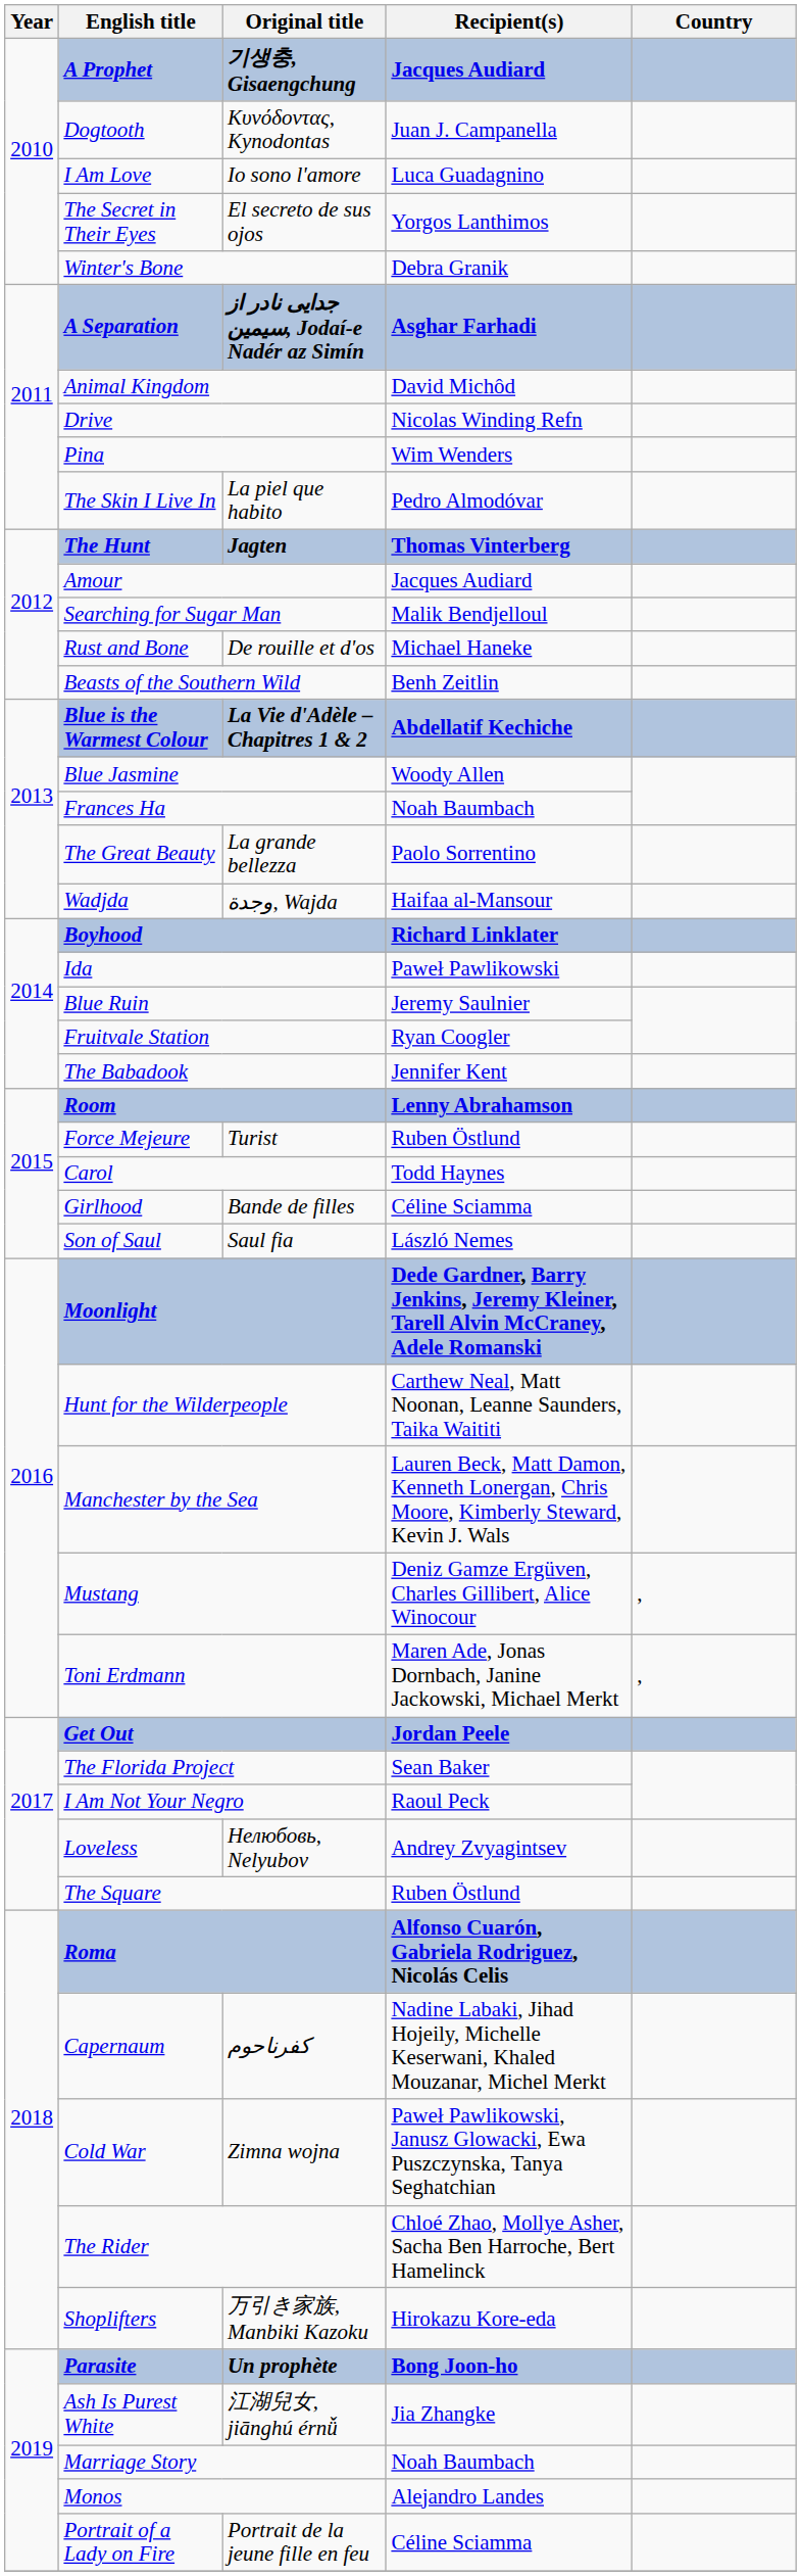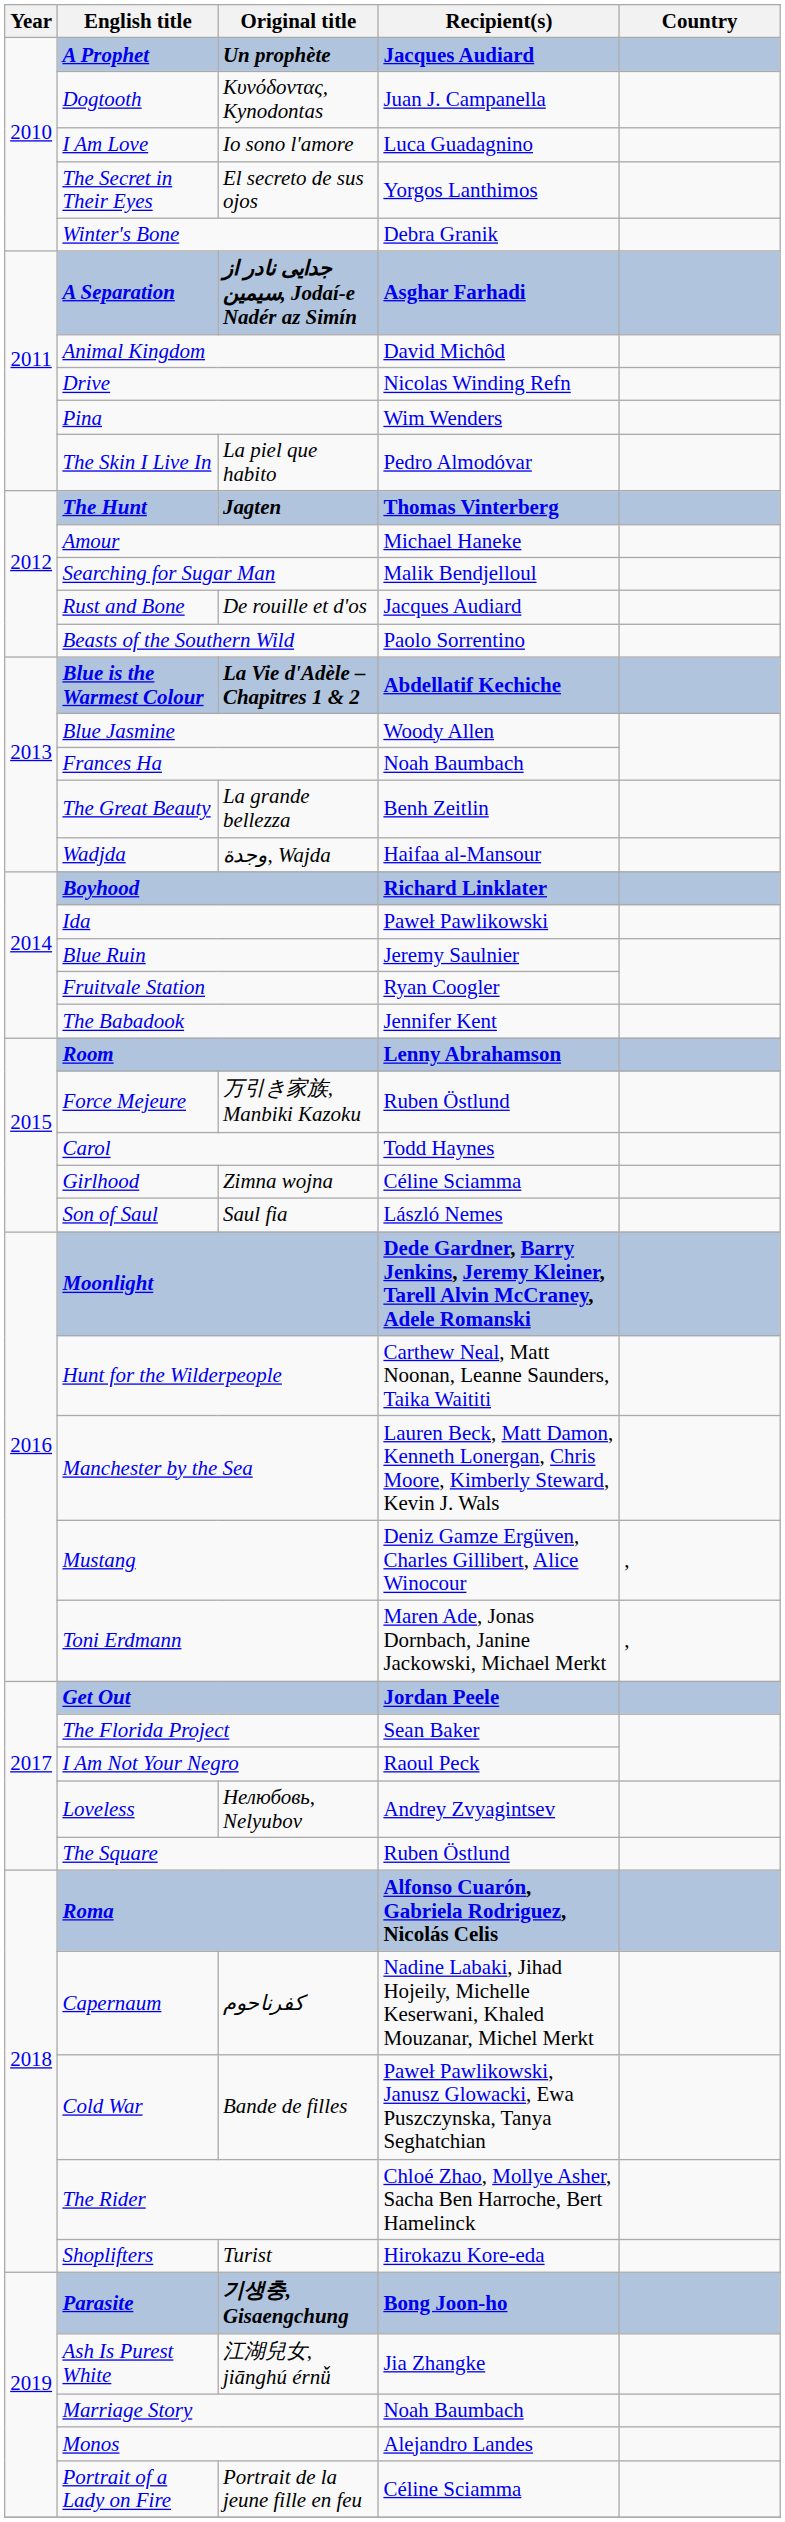A Prophet | Original title: 기생충, Gisaengchung -> Un prophète
Amour | Recipient(s): Jacques Audiard -> Michael Haneke
Rust and Bone | Recipient(s): Michael Haneke -> Jacques Audiard
Beasts of the Southern Wild | Recipient(s): Benh Zeitlin -> Paolo Sorrentino
The Great Beauty | Recipient(s): Paolo Sorrentino -> Benh Zeitlin
Force Mejeure | Original title: Turist -> 万引き家族, Manbiki Kazoku
Girlhood | Original title: Bande de filles -> Zimna wojna
Cold War | Original title: Zimna wojna -> Bande de filles
Shoplifters | Original title: 万引き家族, Manbiki Kazoku -> Turist
Parasite | Original title: Un prophète -> 기생충, Gisaengchung
